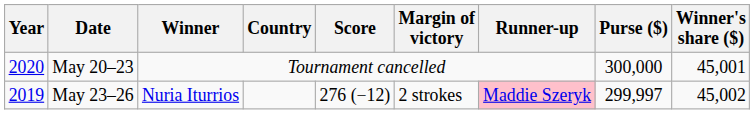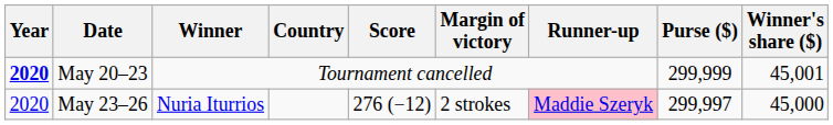May 20–23 | Year: normal -> bold
May 20–23 | Purse ($): 300,000 -> 299,999
May 23–26 | Year: 2019 -> 2020
May 23–26 | Winner's share ($): 45,002 -> 45,000
